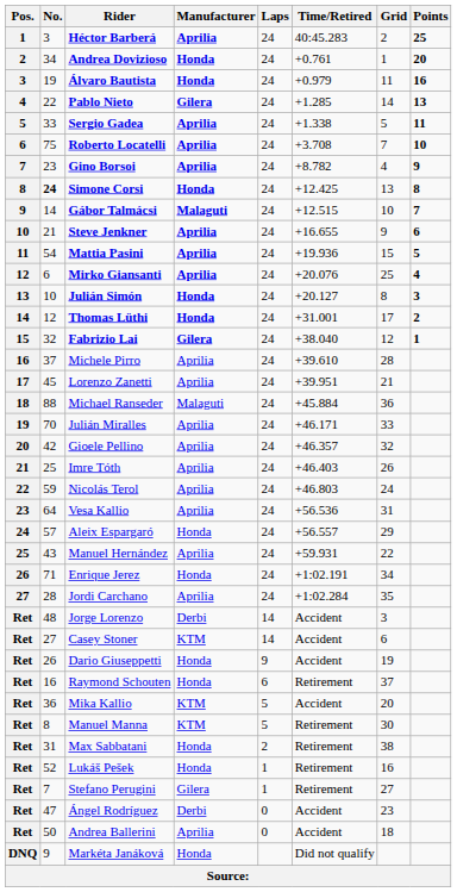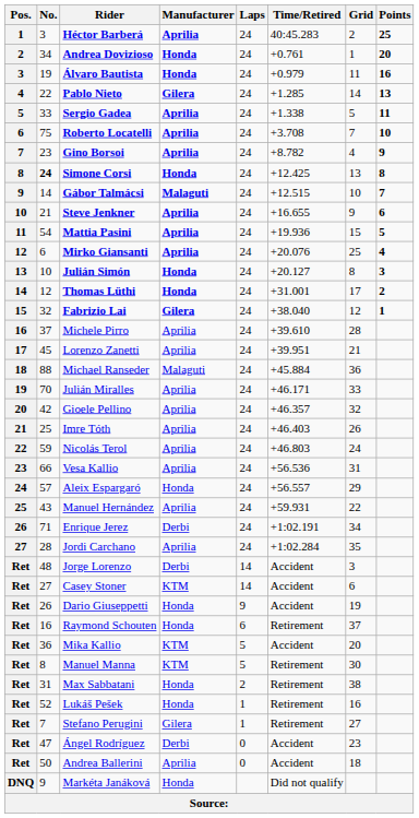Vesa Kallio | No.: 64 -> 66
Enrique Jerez | Manufacturer: Honda -> Derbi
